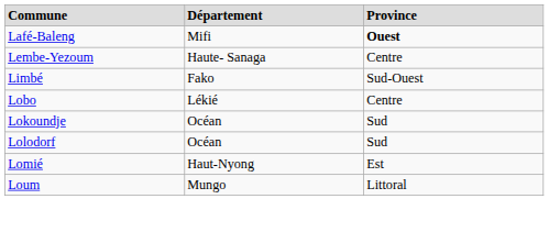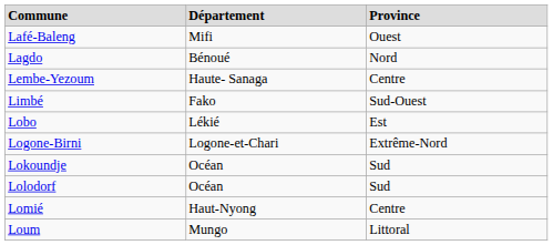Lafé-Baleng | Province: bold -> normal
+ row: Lagdo | Bénoué | Nord
Lobo | Province: Centre -> Est
+ row: Logone-Birni | Logone-et-Chari | Extrême-Nord
Lomié | Province: Est -> Centre
